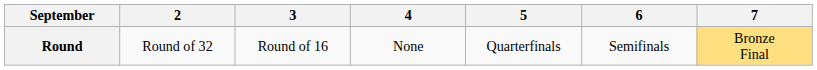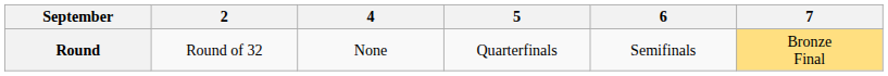- column: 3 | Round of 16
